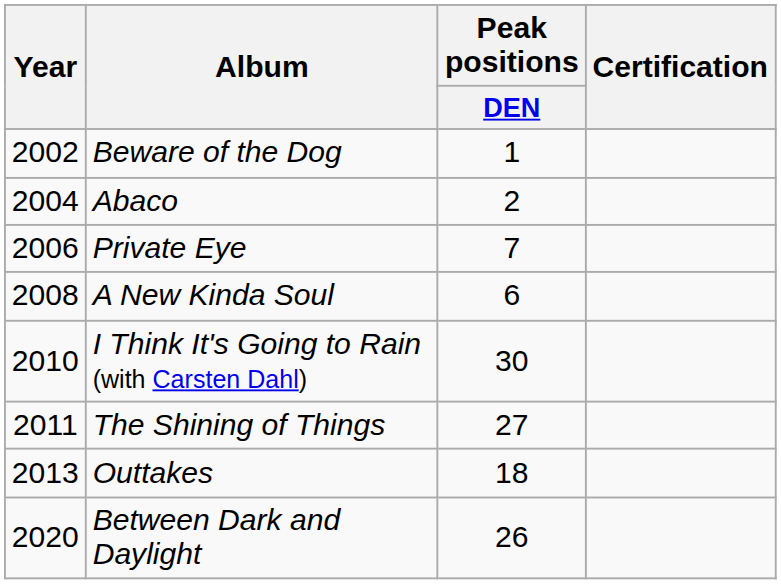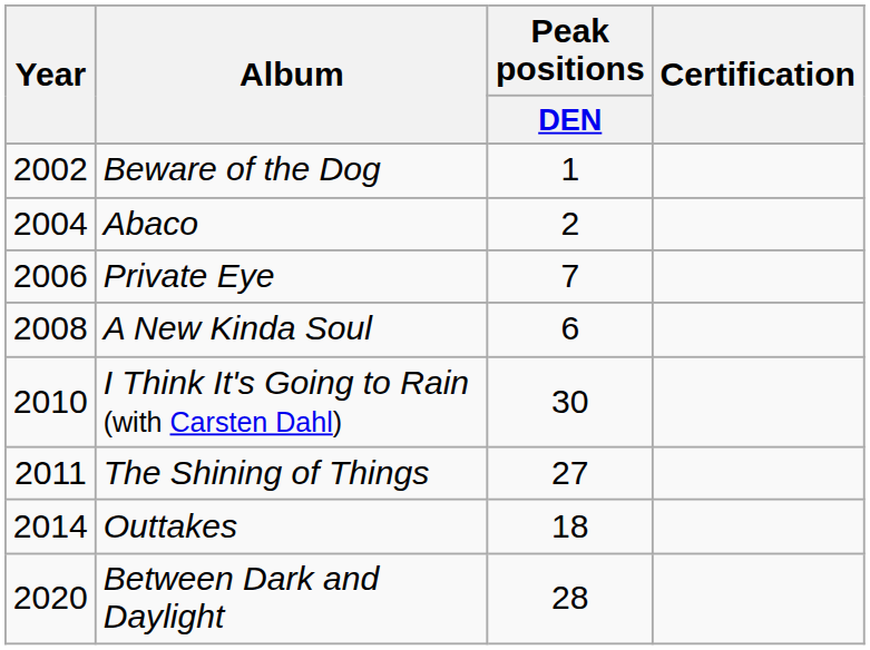Outtakes | Year: 2013 -> 2014
Between Dark and Daylight | Peak positions / DEN: 26 -> 28
